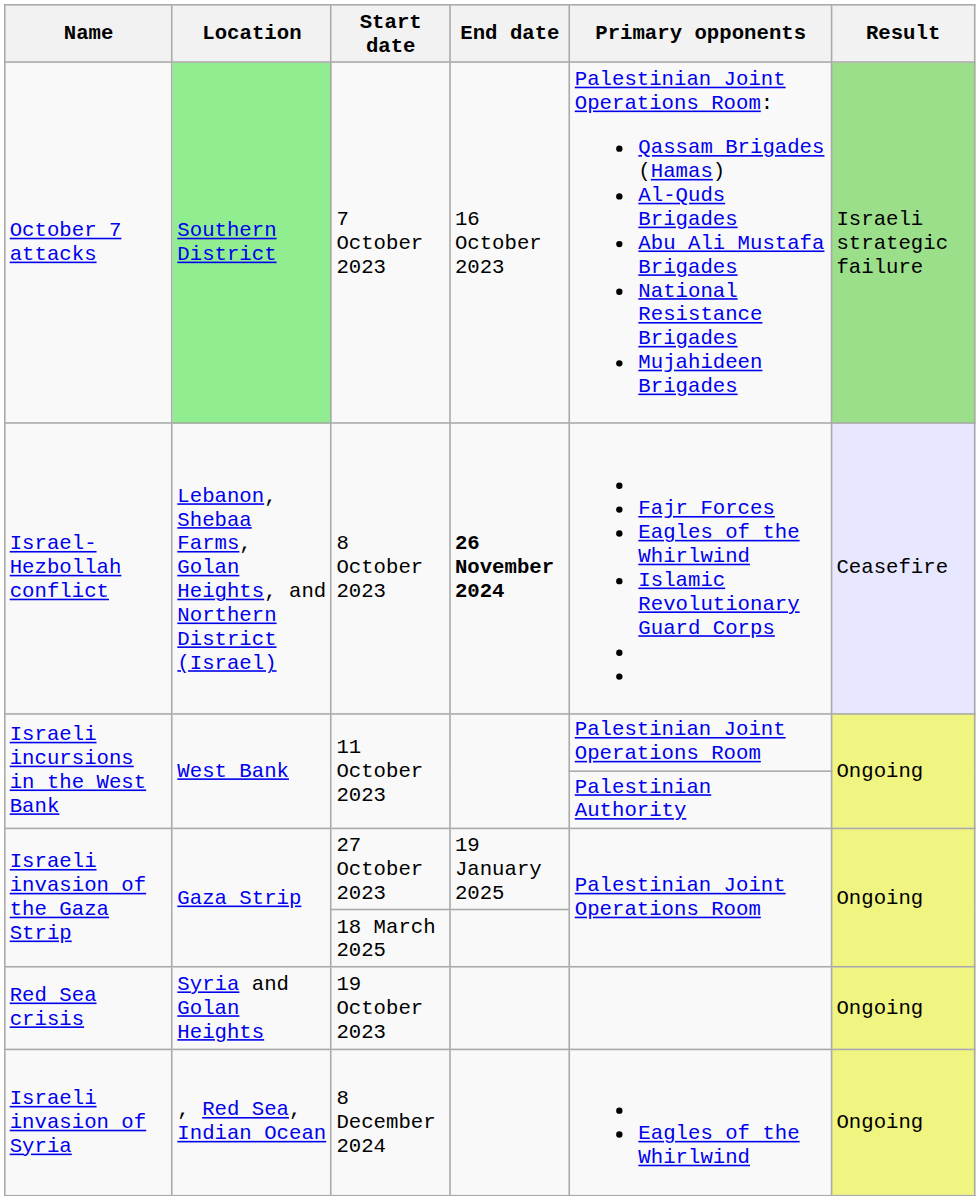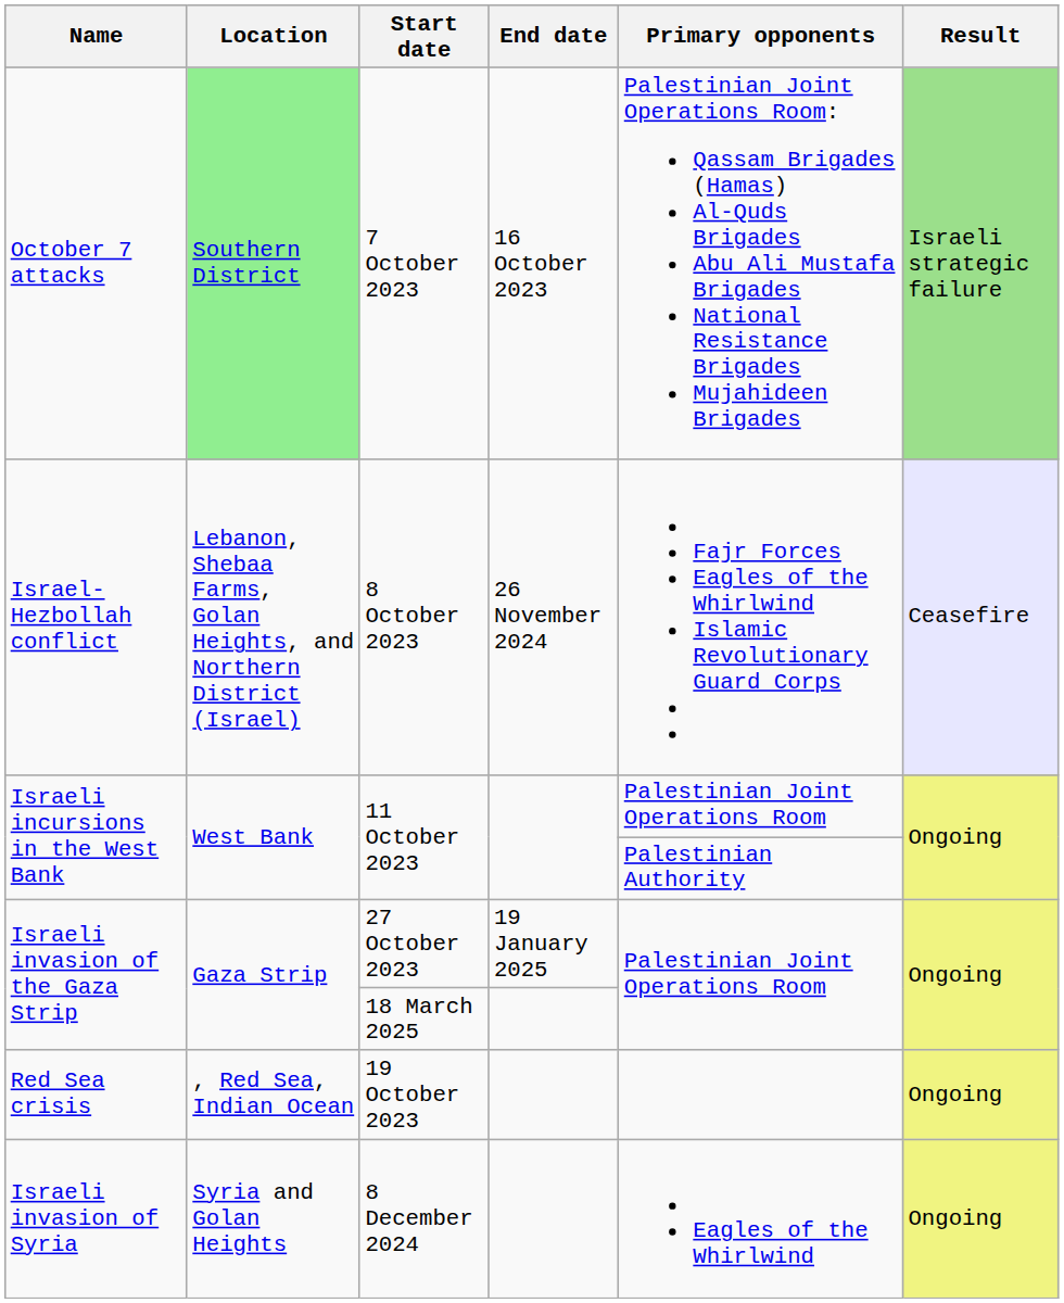8 October 2023 | End date: bold -> normal
19 October 2023 | Location: Syria and Golan Heights -> , Red Sea, Indian Ocean
8 December 2024 | Location: , Red Sea, Indian Ocean -> Syria and Golan Heights
